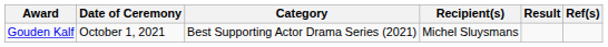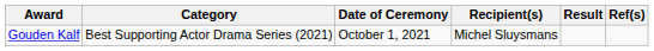columns swapped: Date of Ceremony <-> Category
